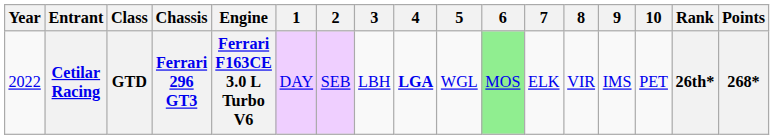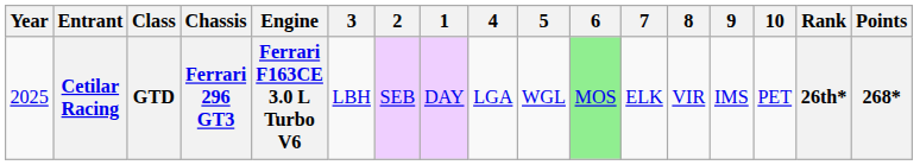columns swapped: 1 <-> 3
Cetilar Racing | Year: 2022 -> 2025
Cetilar Racing | 4: bold -> normal
